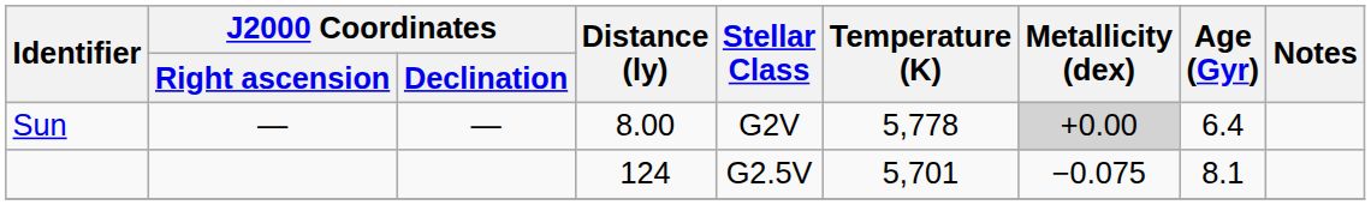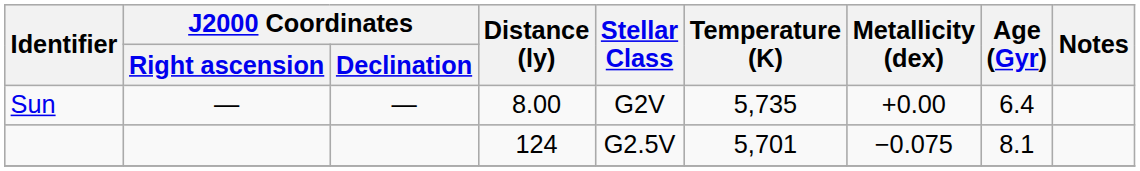Sun | Temperature (K): 5,778 -> 5,735
Sun | Metallicity (dex): lightgrey background -> no background
